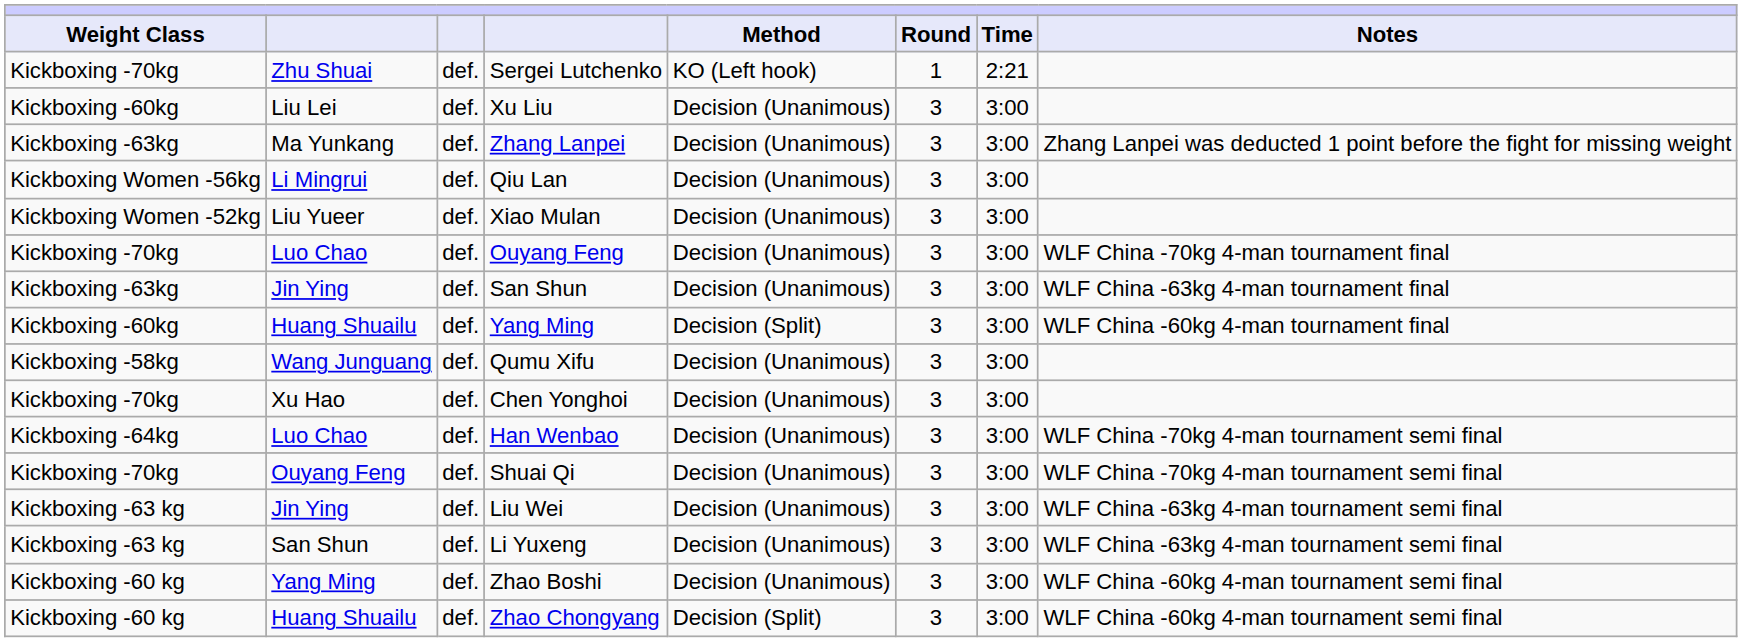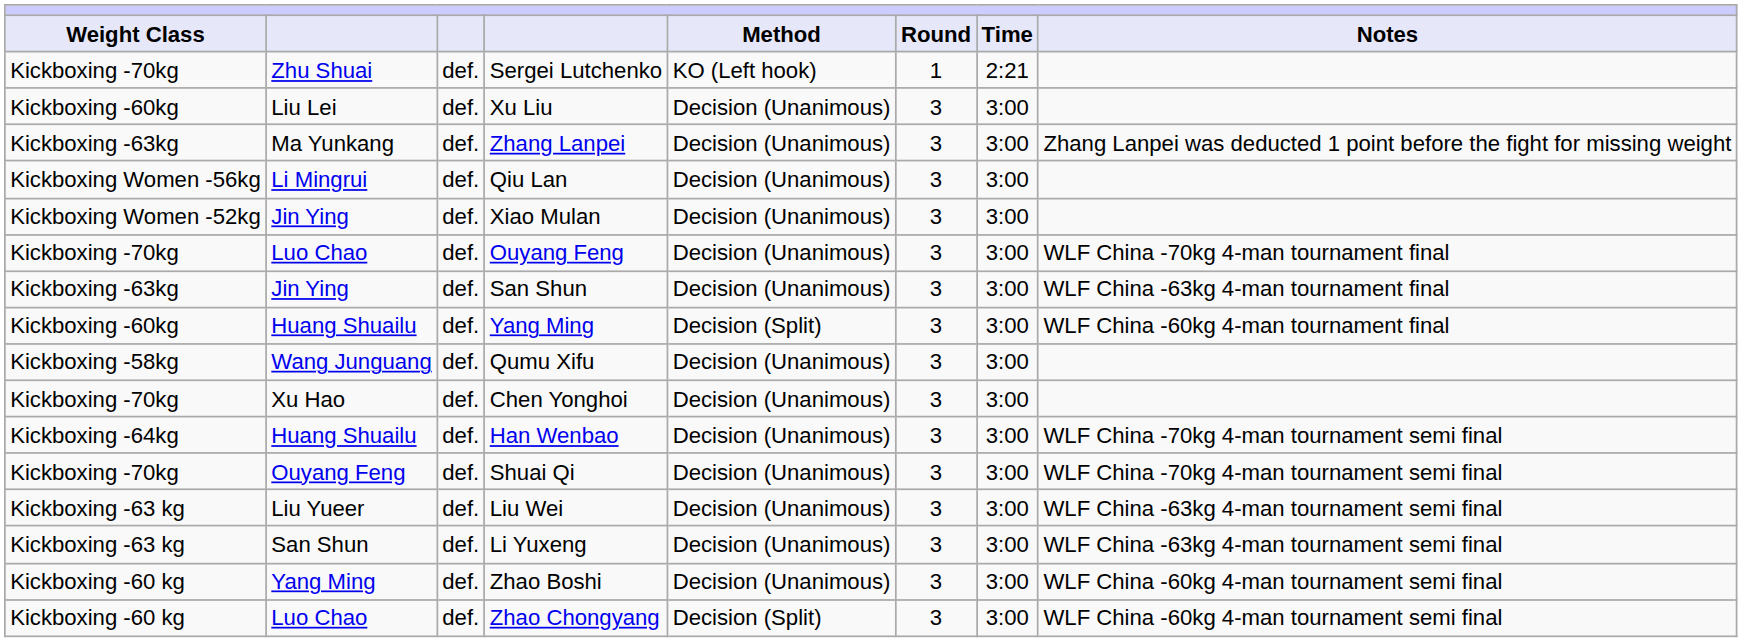Xiao Mulan | column 2: Liu Yueer -> Jin Ying
Han Wenbao | column 2: Luo Chao -> Huang Shuailu
Liu Wei | column 2: Jin Ying -> Liu Yueer
Zhao Chongyang | column 2: Huang Shuailu -> Luo Chao
